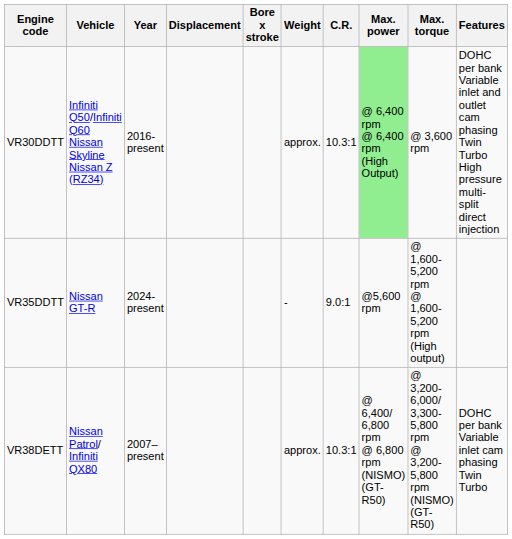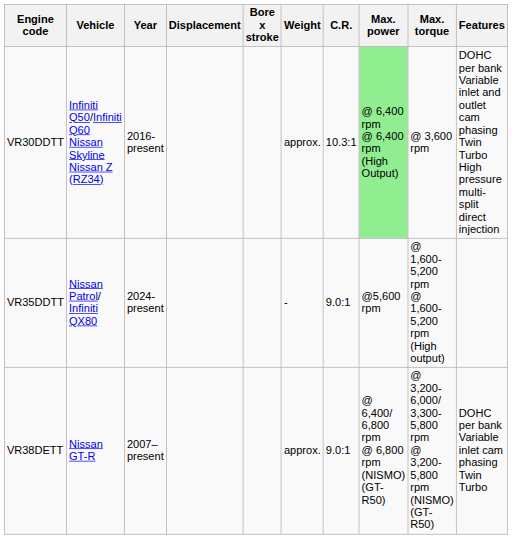VR35DDTT | Vehicle: Nissan GT-R -> Nissan Patrol/ Infiniti QX80
VR38DETT | Vehicle: Nissan Patrol/ Infiniti QX80 -> Nissan GT-R
VR38DETT | C.R.: 10.3:1 -> 9.0:1
